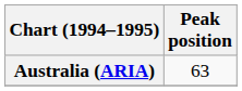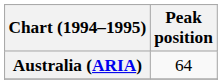Australia (ARIA) | Peak position: 63 -> 64
